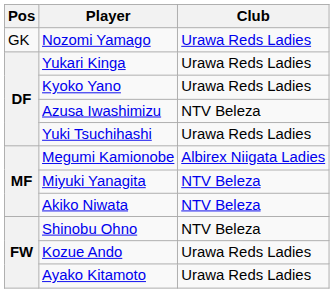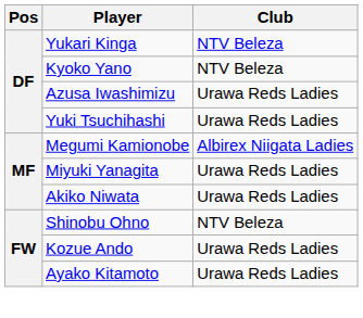- row: GK | Nozomi Yamago | Urawa Reds Ladies
Yukari Kinga | Club: Urawa Reds Ladies -> NTV Beleza
Kyoko Yano | Club: Urawa Reds Ladies -> NTV Beleza
Azusa Iwashimizu | Club: NTV Beleza -> Urawa Reds Ladies
Miyuki Yanagita | Club: NTV Beleza -> Urawa Reds Ladies
Akiko Niwata | Club: NTV Beleza -> Urawa Reds Ladies
